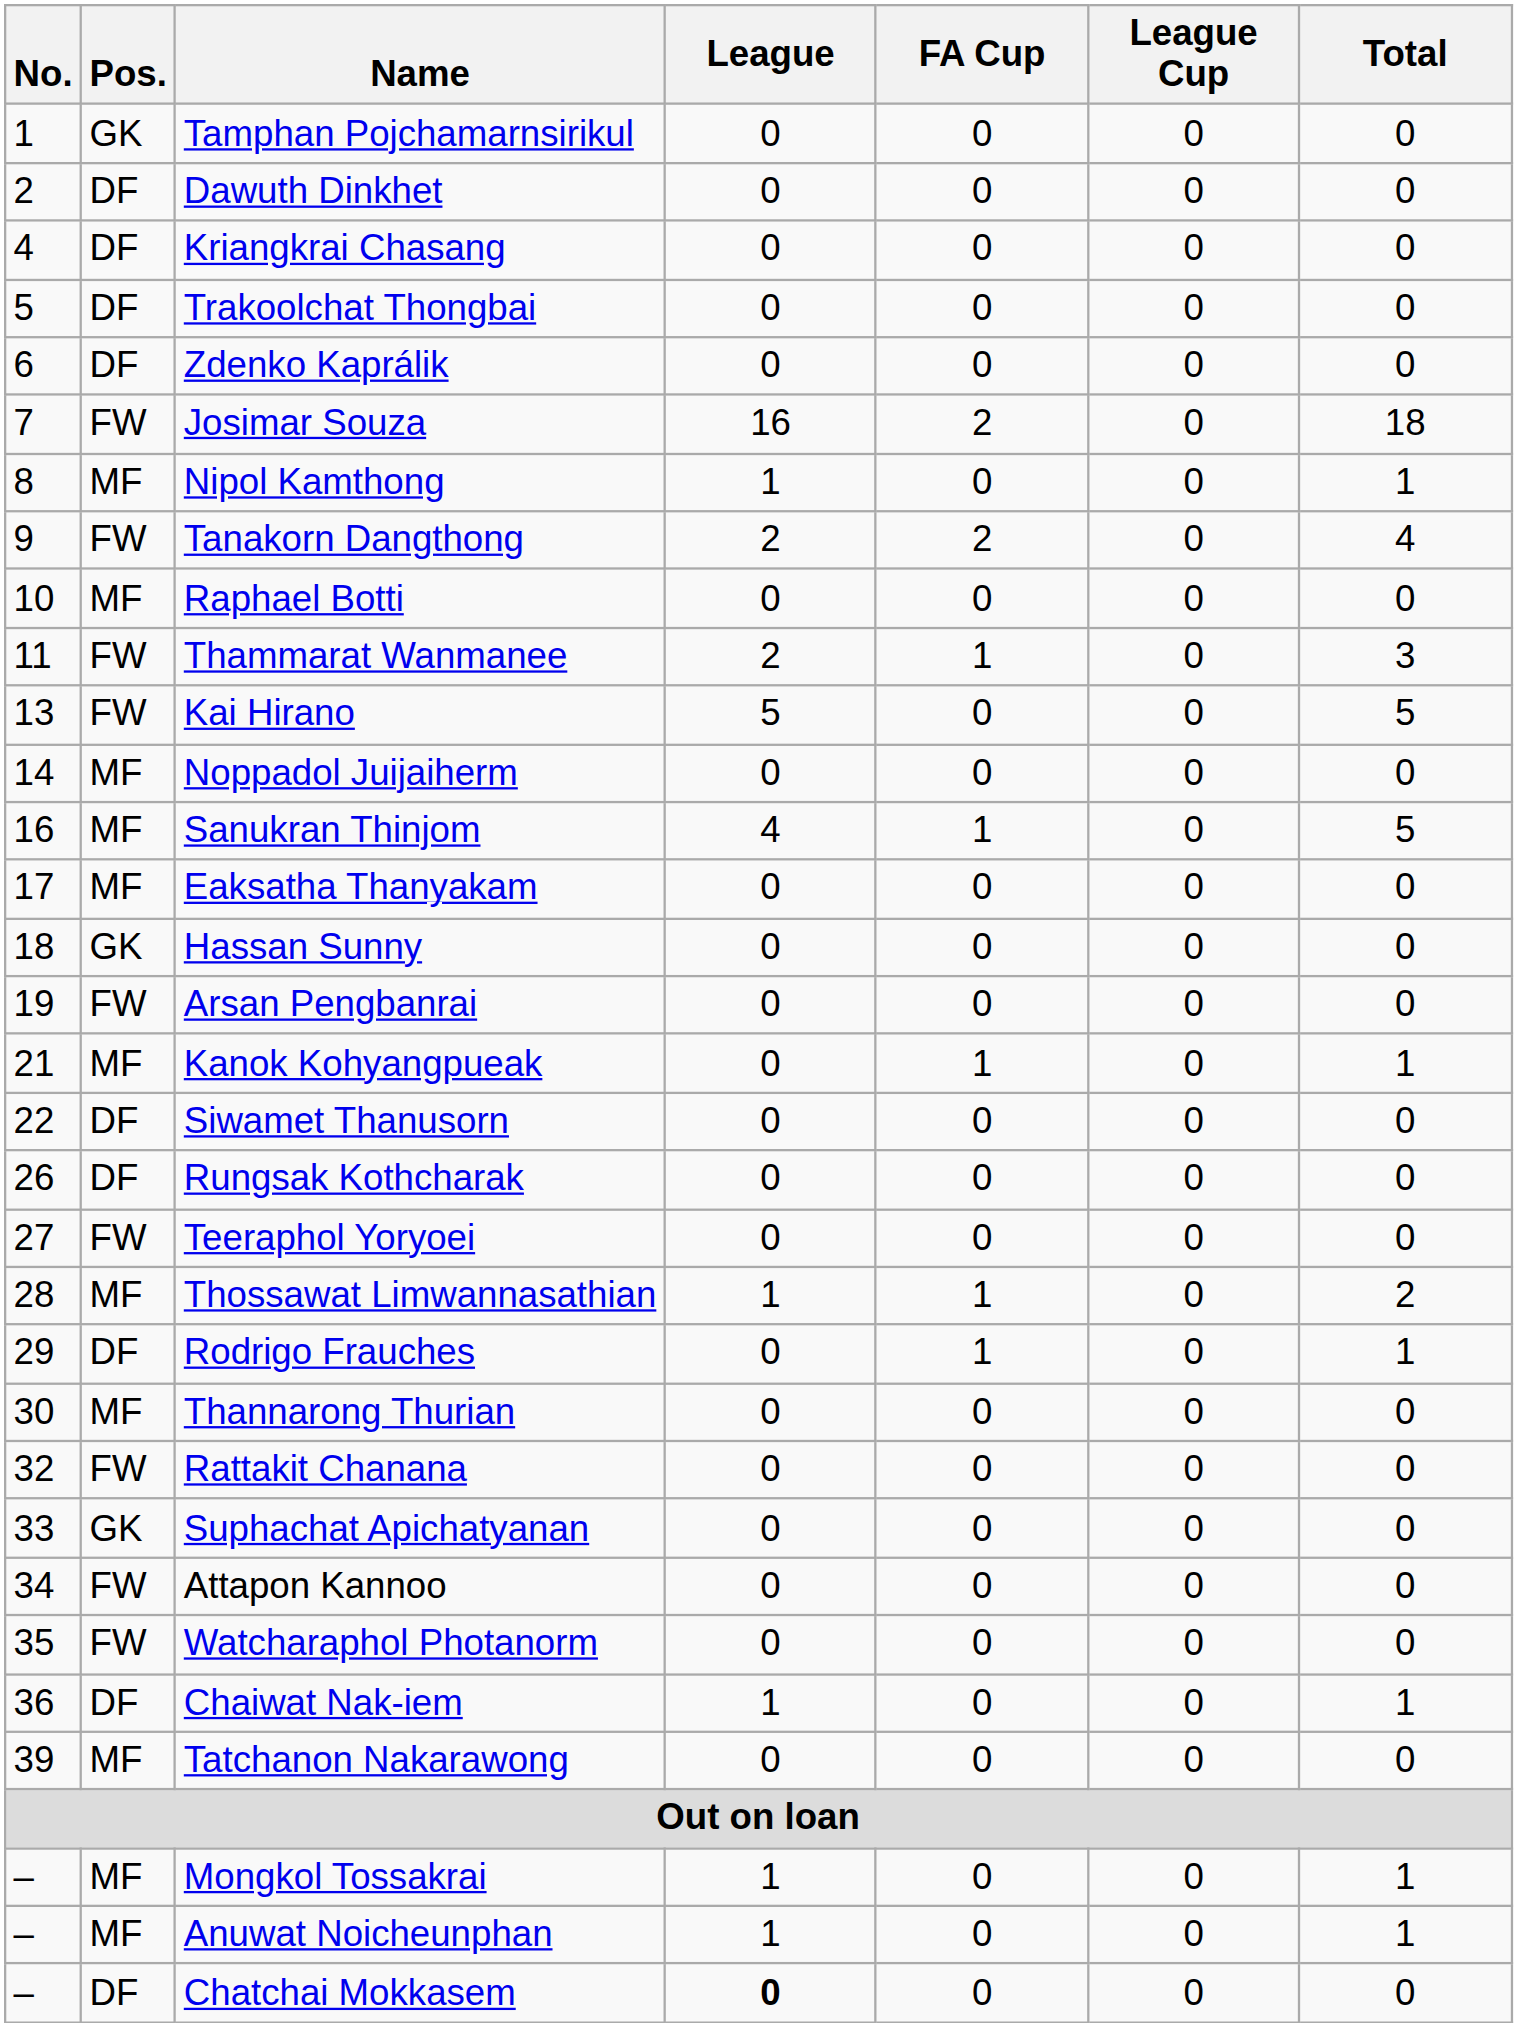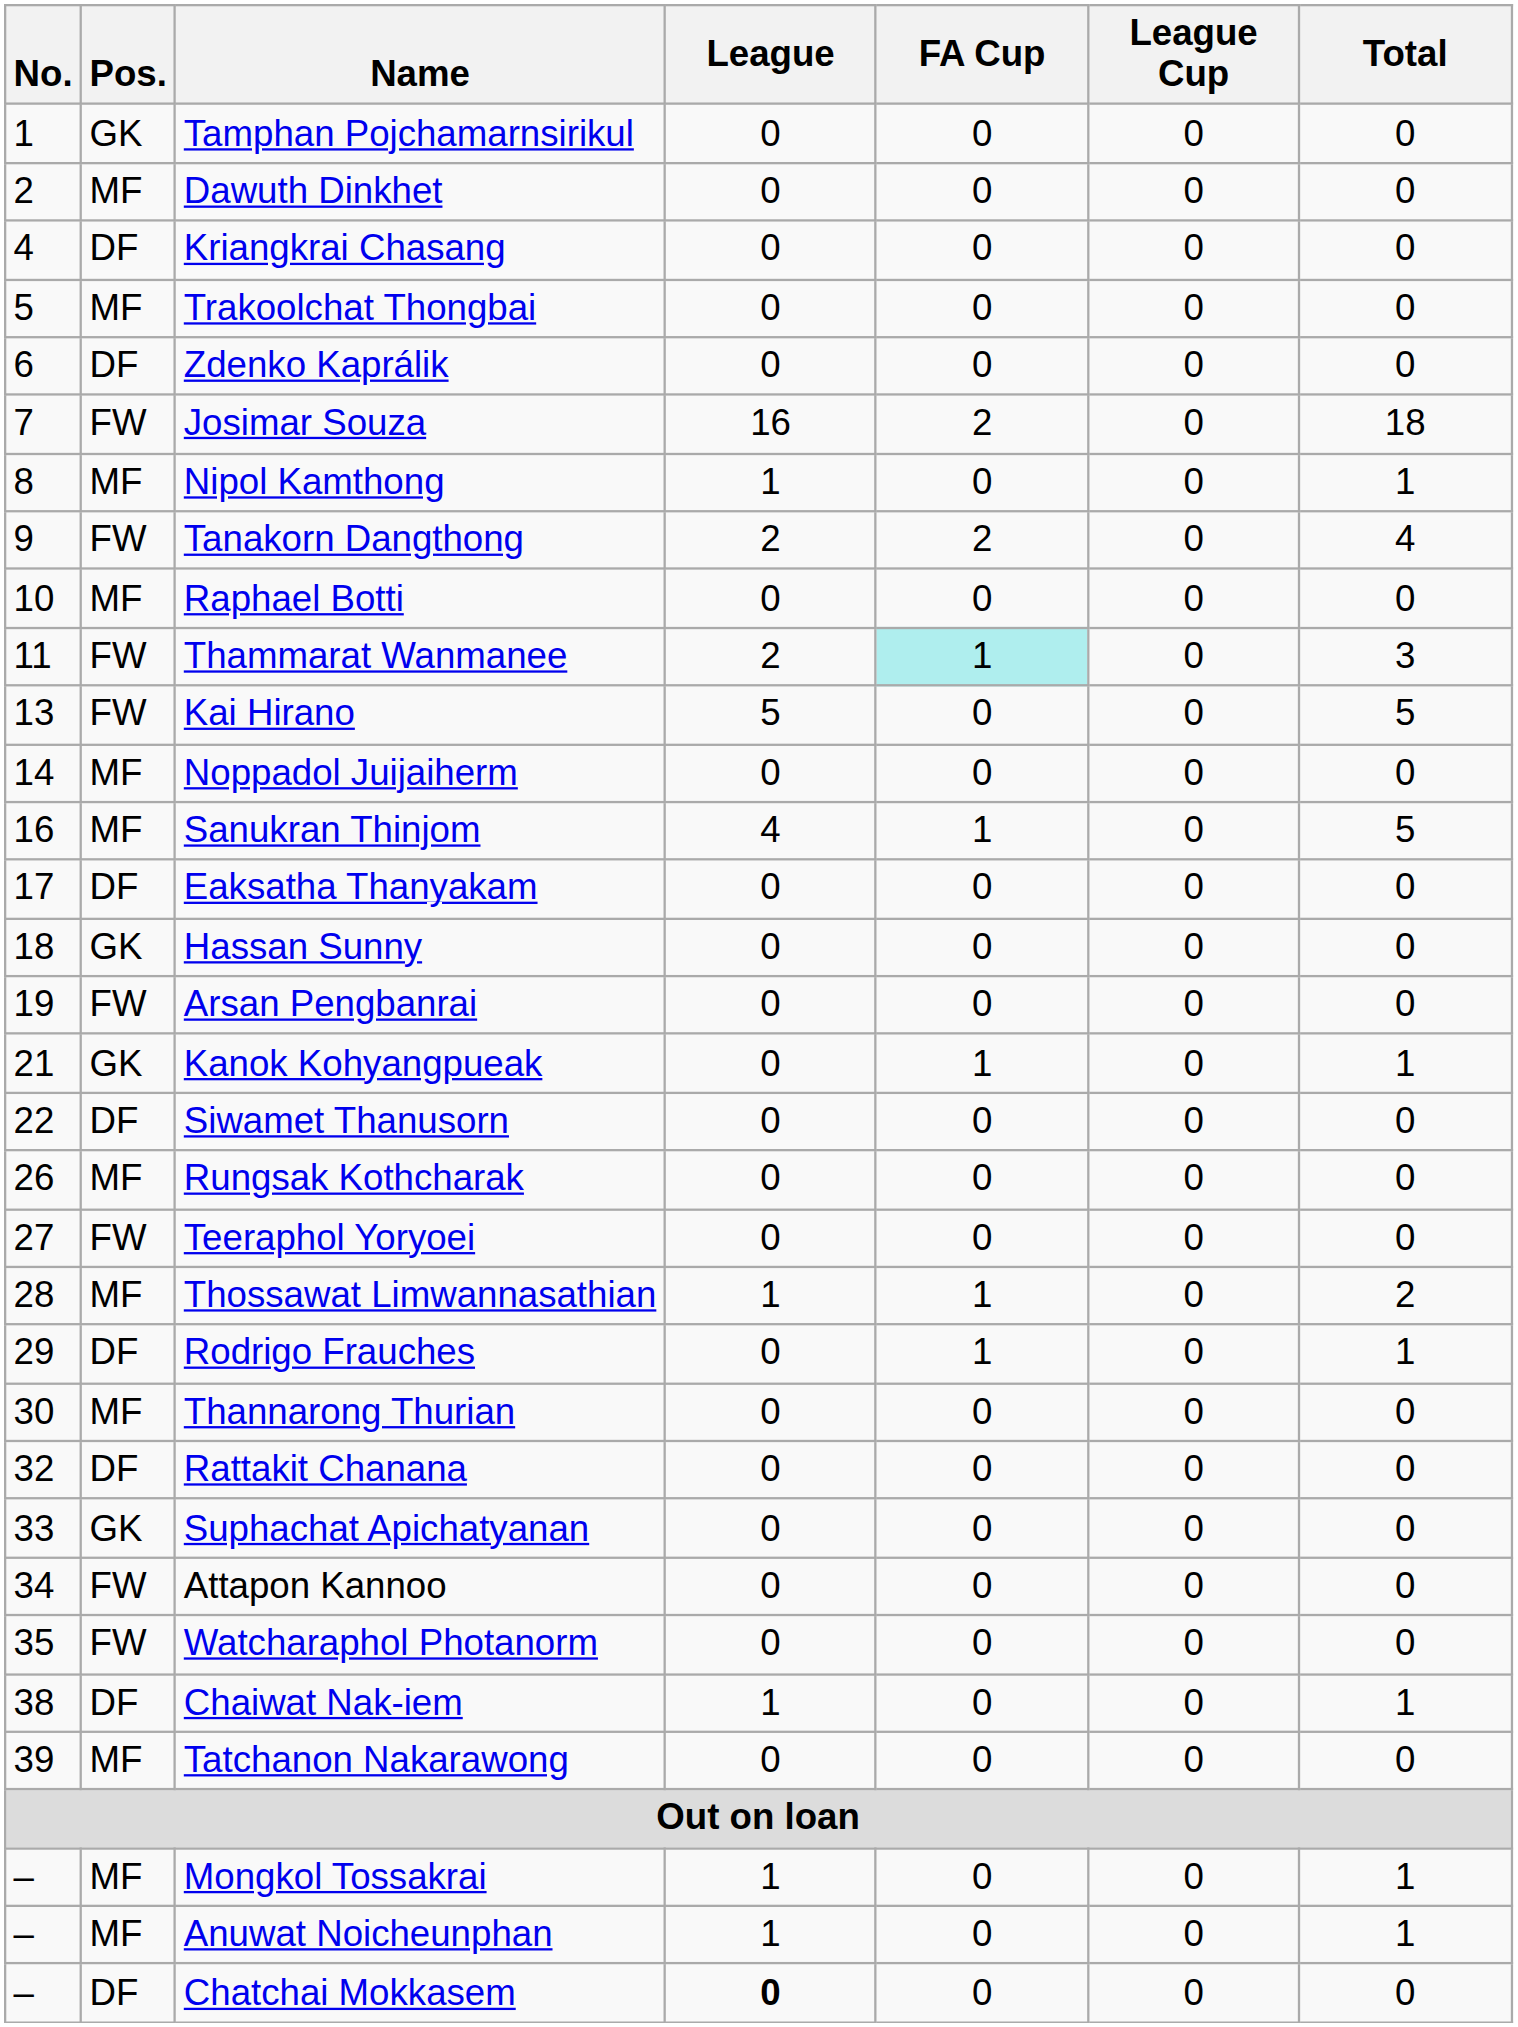Dawuth Dinkhet | Pos.: DF -> MF
Trakoolchat Thongbai | Pos.: DF -> MF
Thammarat Wanmanee | FA Cup: no background -> paleturquoise background
Eaksatha Thanyakam | Pos.: MF -> DF
Kanok Kohyangpueak | Pos.: MF -> GK
Rungsak Kothcharak | Pos.: DF -> MF
Rattakit Chanana | Pos.: FW -> DF
Chaiwat Nak-iem | No.: 36 -> 38
